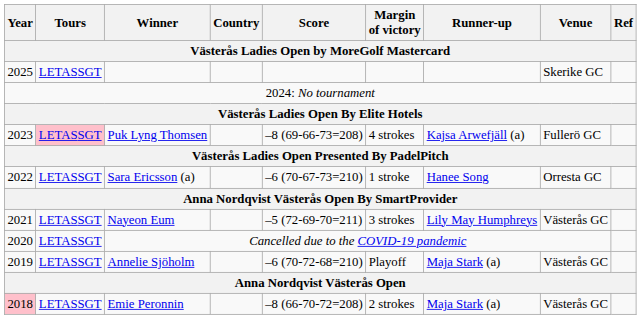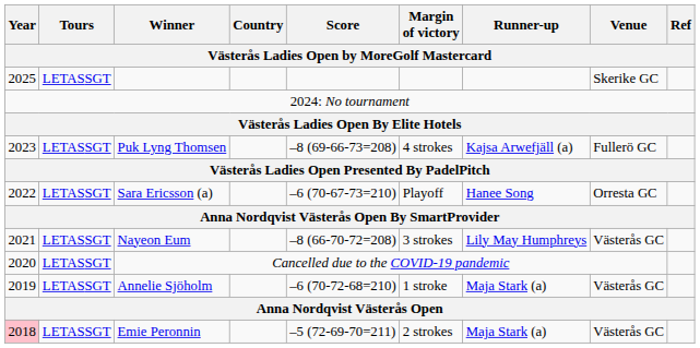Puk Lyng Thomsen | Tours: pink background -> no background
Sara Ericsson (a) | Margin of victory: 1 stroke -> Playoff
Nayeon Eum | Score: –5 (72-69-70=211) -> –8 (66-70-72=208)
Annelie Sjöholm | Margin of victory: Playoff -> 1 stroke
Emie Peronnin | Score: –8 (66-70-72=208) -> –5 (72-69-70=211)
